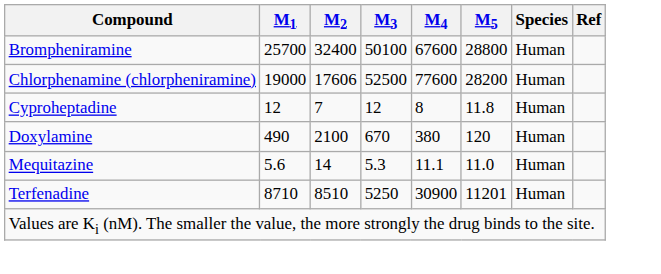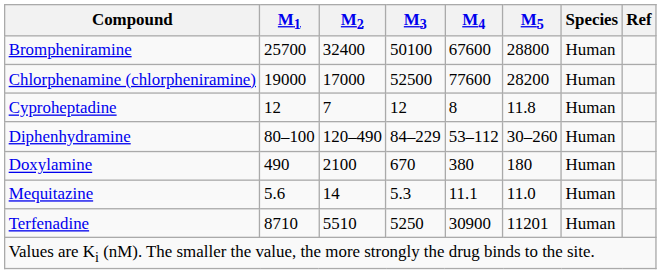Chlorphenamine (chlorpheniramine) | M2: 17606 -> 17000
+ row: Diphenhydramine | 80–100 | 120–490 | 84–229 | 53–112 | 30–260 | Human
Doxylamine | M5: 120 -> 180
Terfenadine | M2: 8510 -> 5510
